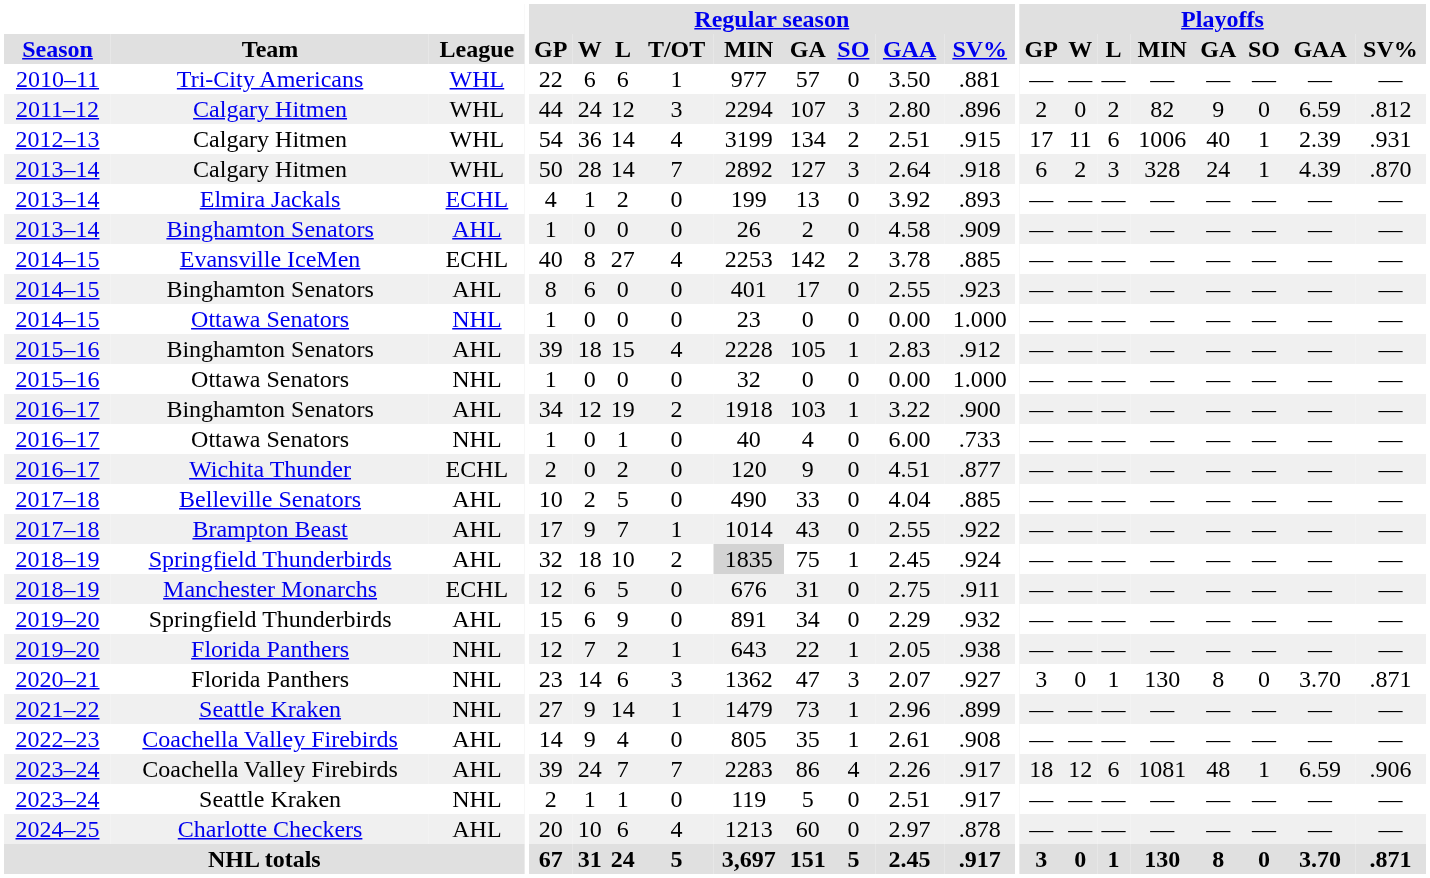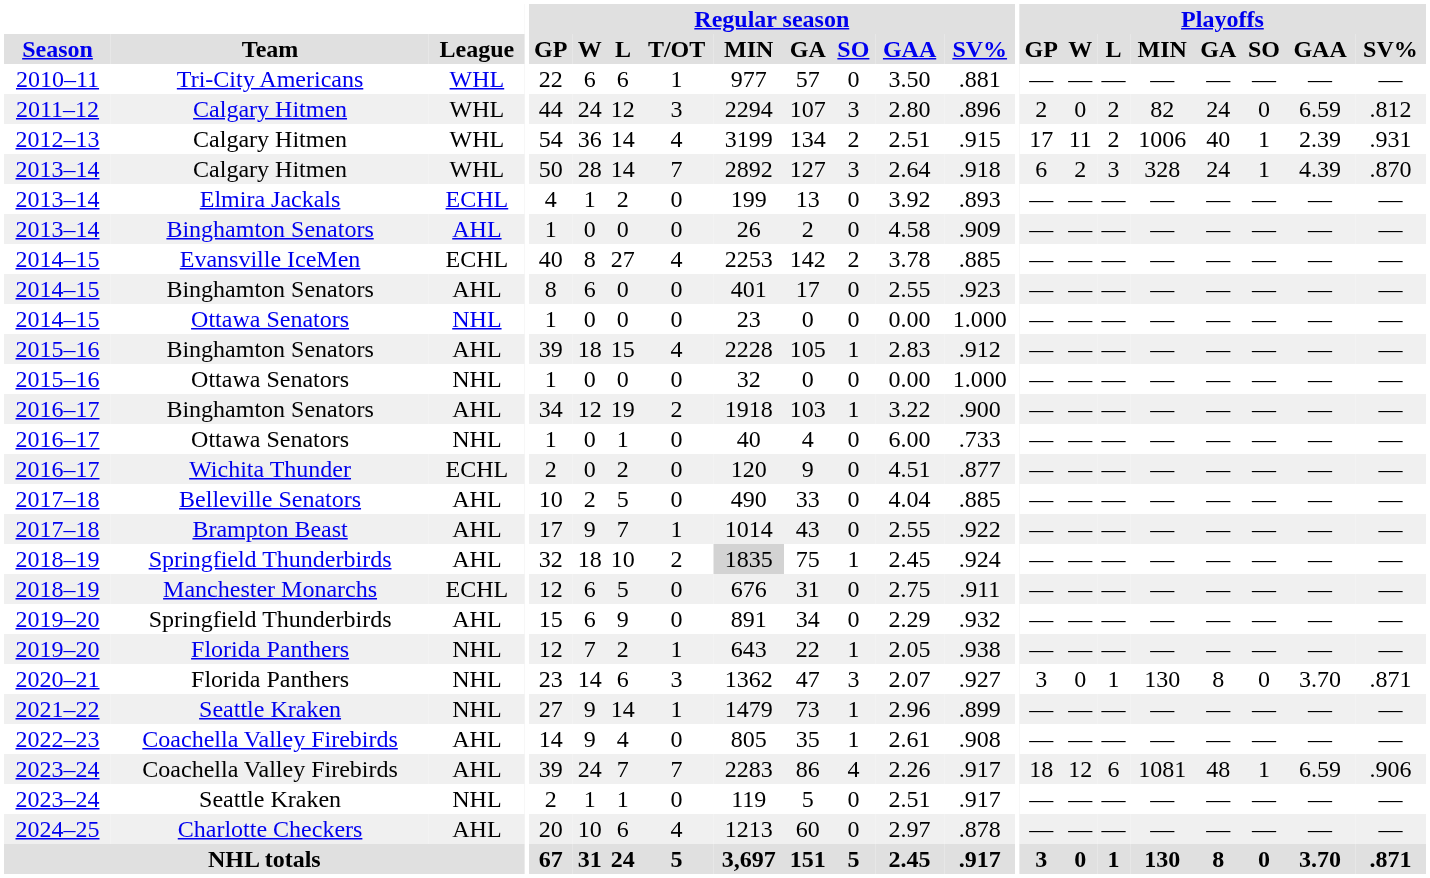2011–12 | Playoffs / GA: 9 -> 24
2012–13 | Playoffs / L: 6 -> 2
